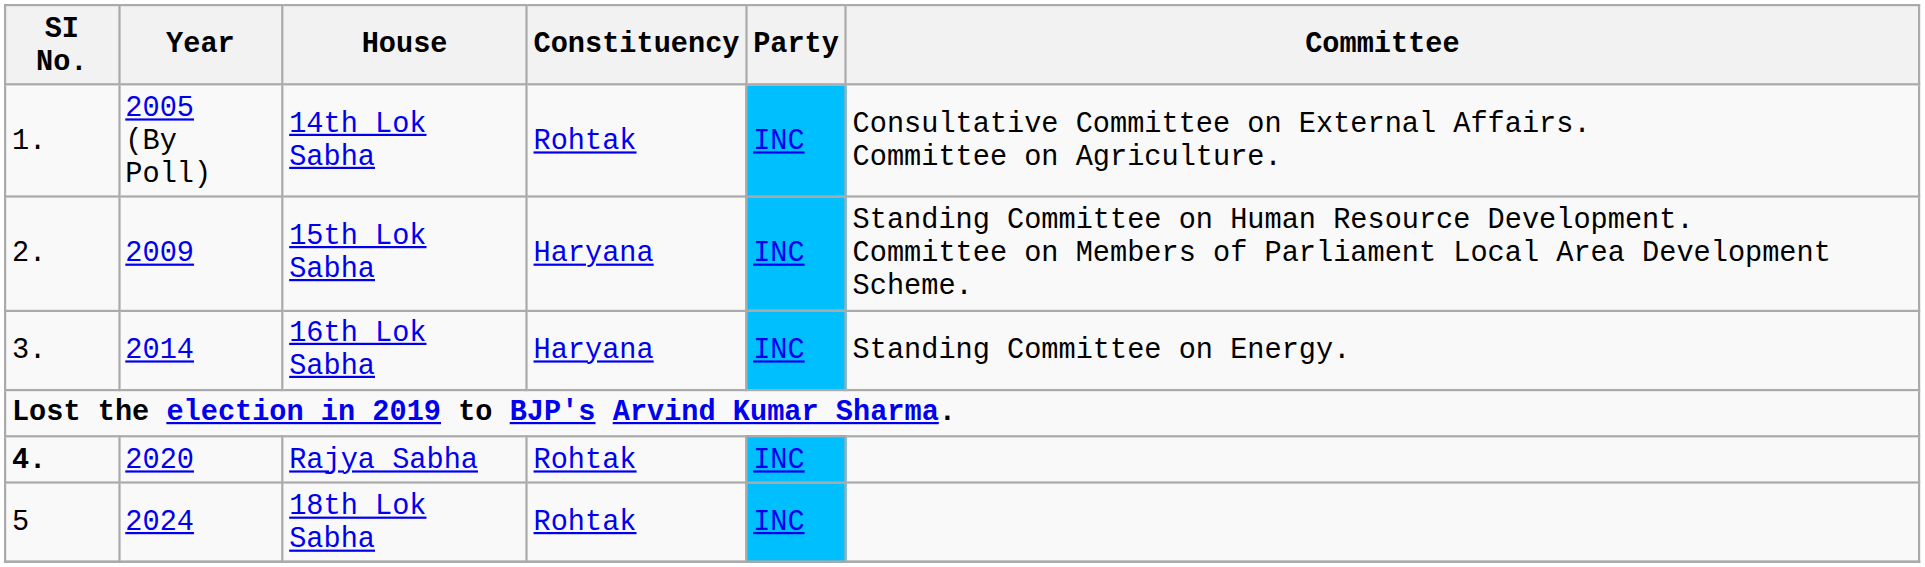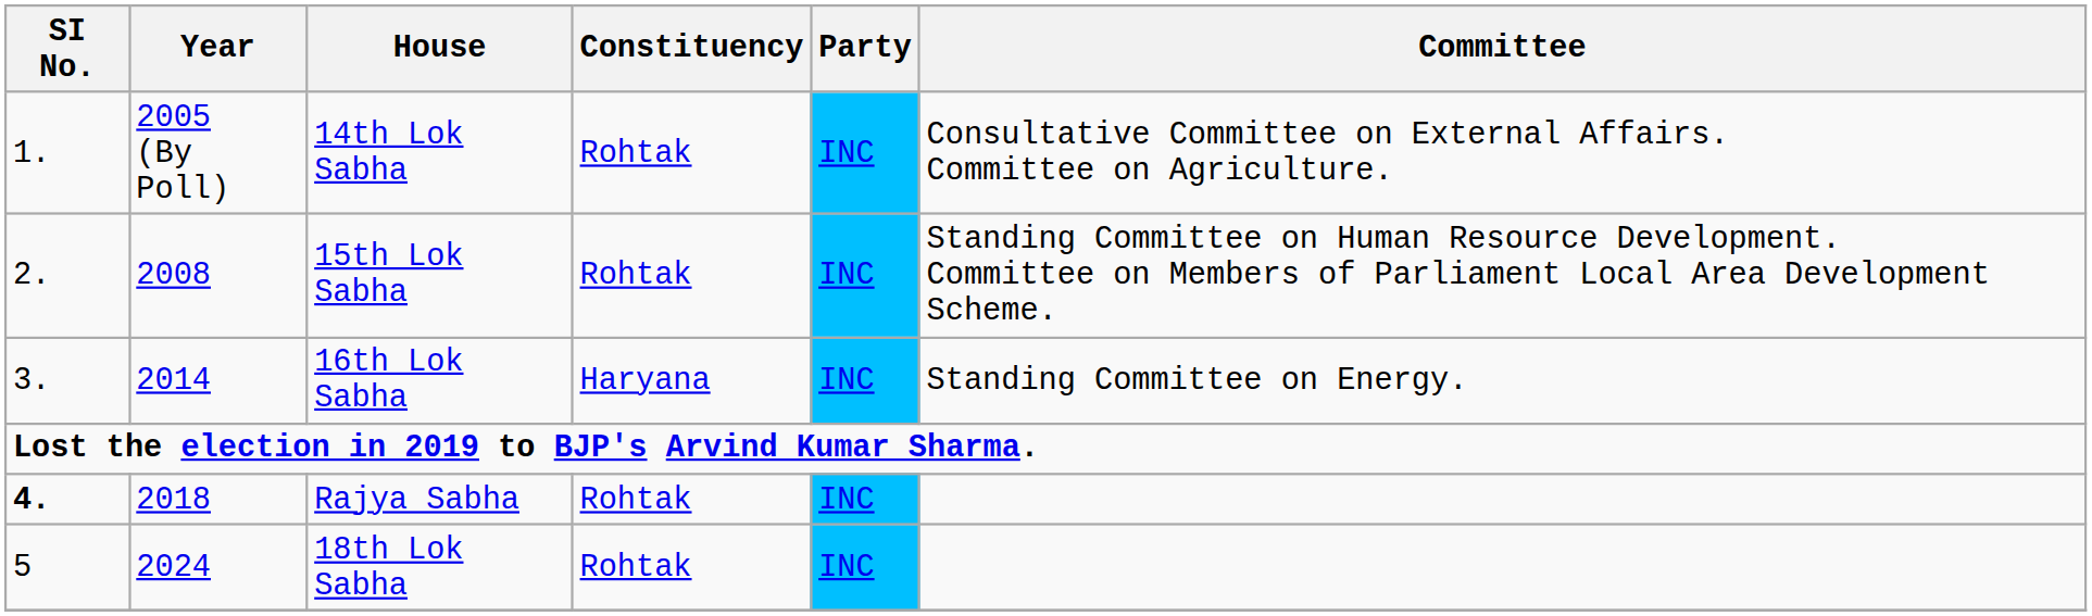15th Lok Sabha | Year: 2009 -> 2008
15th Lok Sabha | Constituency: Haryana -> Rohtak
Rajya Sabha | Year: 2020 -> 2018
